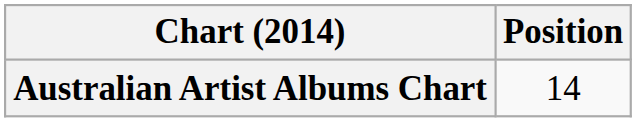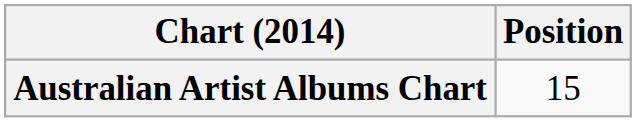Australian Artist Albums Chart | Position: 14 -> 15
